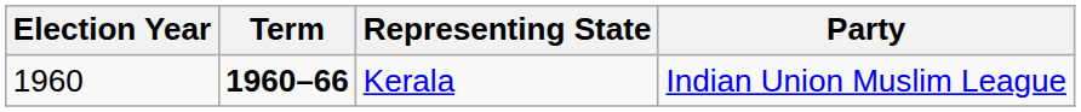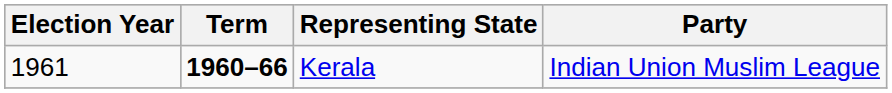Kerala | Election Year: 1960 -> 1961
